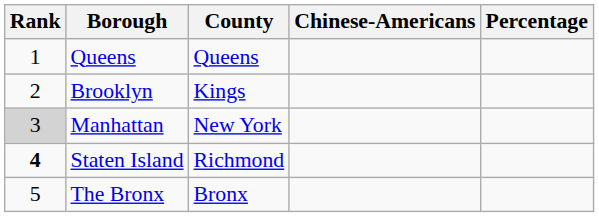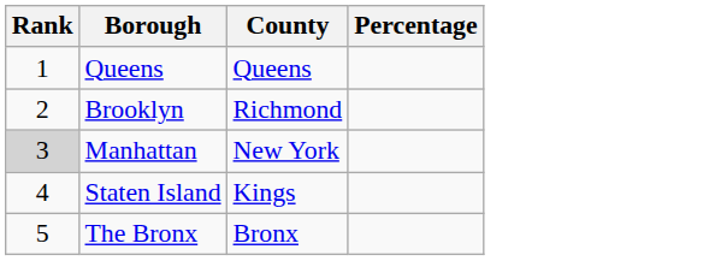- column: Chinese-Americans
Brooklyn | County: Kings -> Richmond
Staten Island | Rank: bold -> normal
Staten Island | County: Richmond -> Kings
